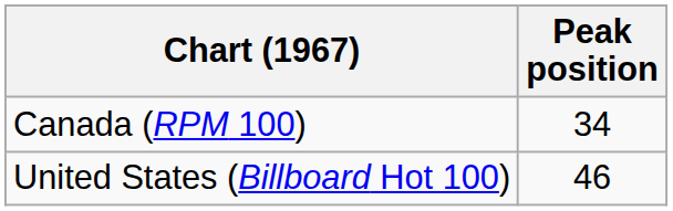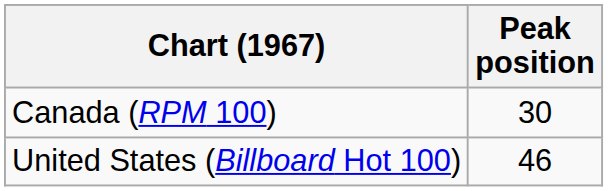Canada (RPM 100) | Peak position: 34 -> 30
